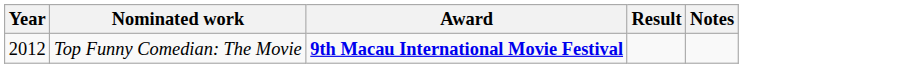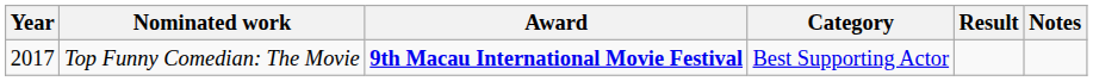+ column: Category | Best Supporting Actor
Top Funny Comedian: The Movie | Year: 2012 -> 2017
